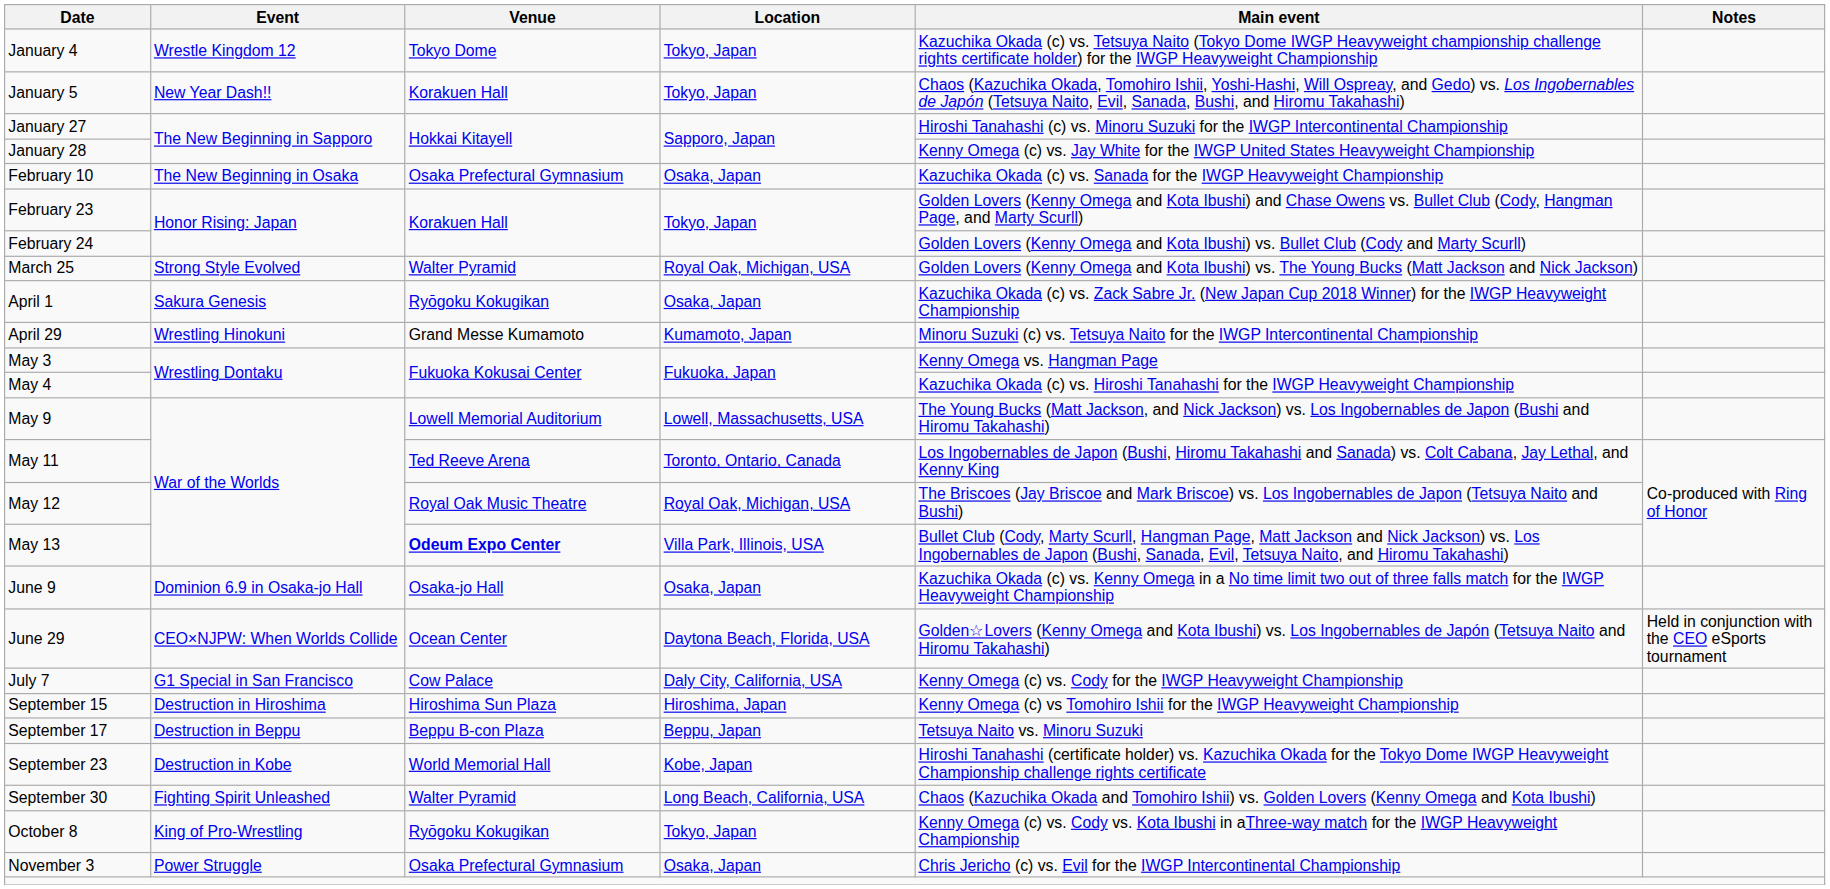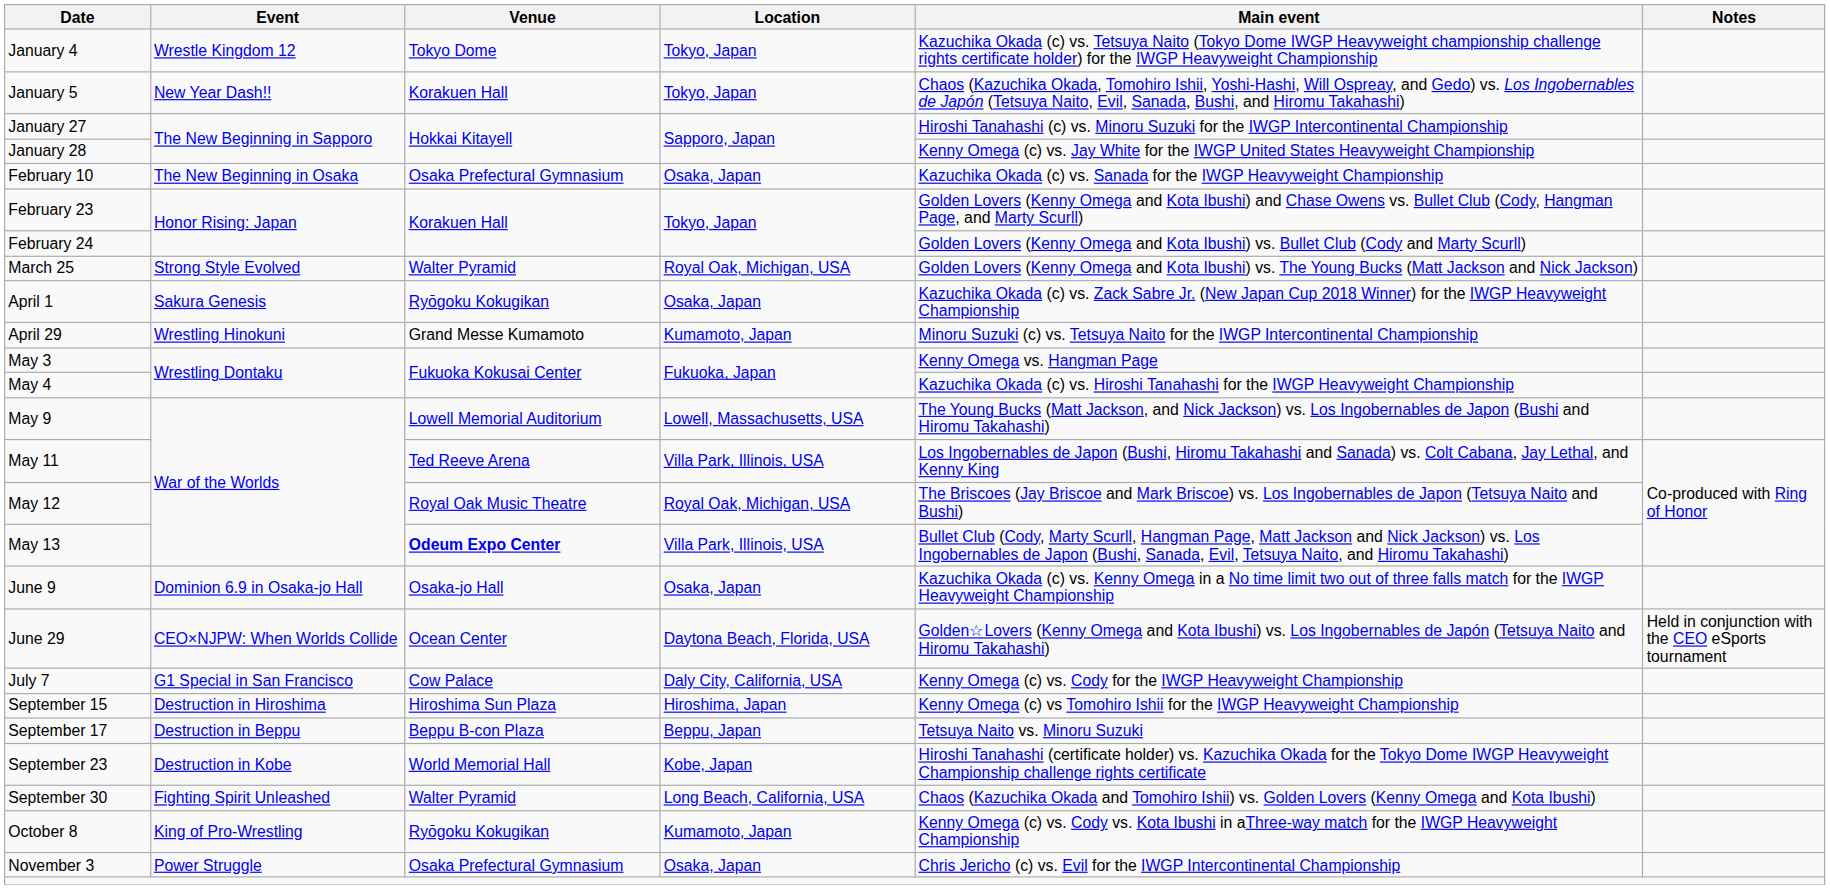May 11 | Location: Toronto, Ontario, Canada -> Villa Park, Illinois, USA
October 8 | Location: Tokyo, Japan -> Kumamoto, Japan
